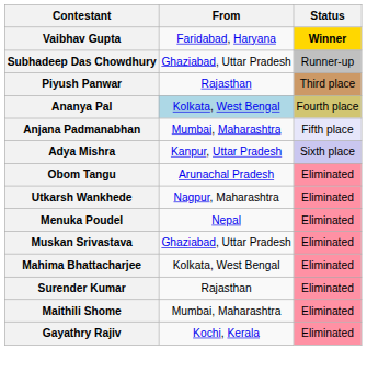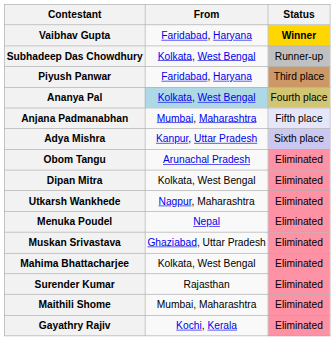Subhadeep Das Chowdhury | From: Ghaziabad, Uttar Pradesh -> Kolkata, West Bengal
Piyush Panwar | From: Rajasthan -> Faridabad, Haryana
+ row: Dipan Mitra | Kolkata, West Bengal | Eliminated
